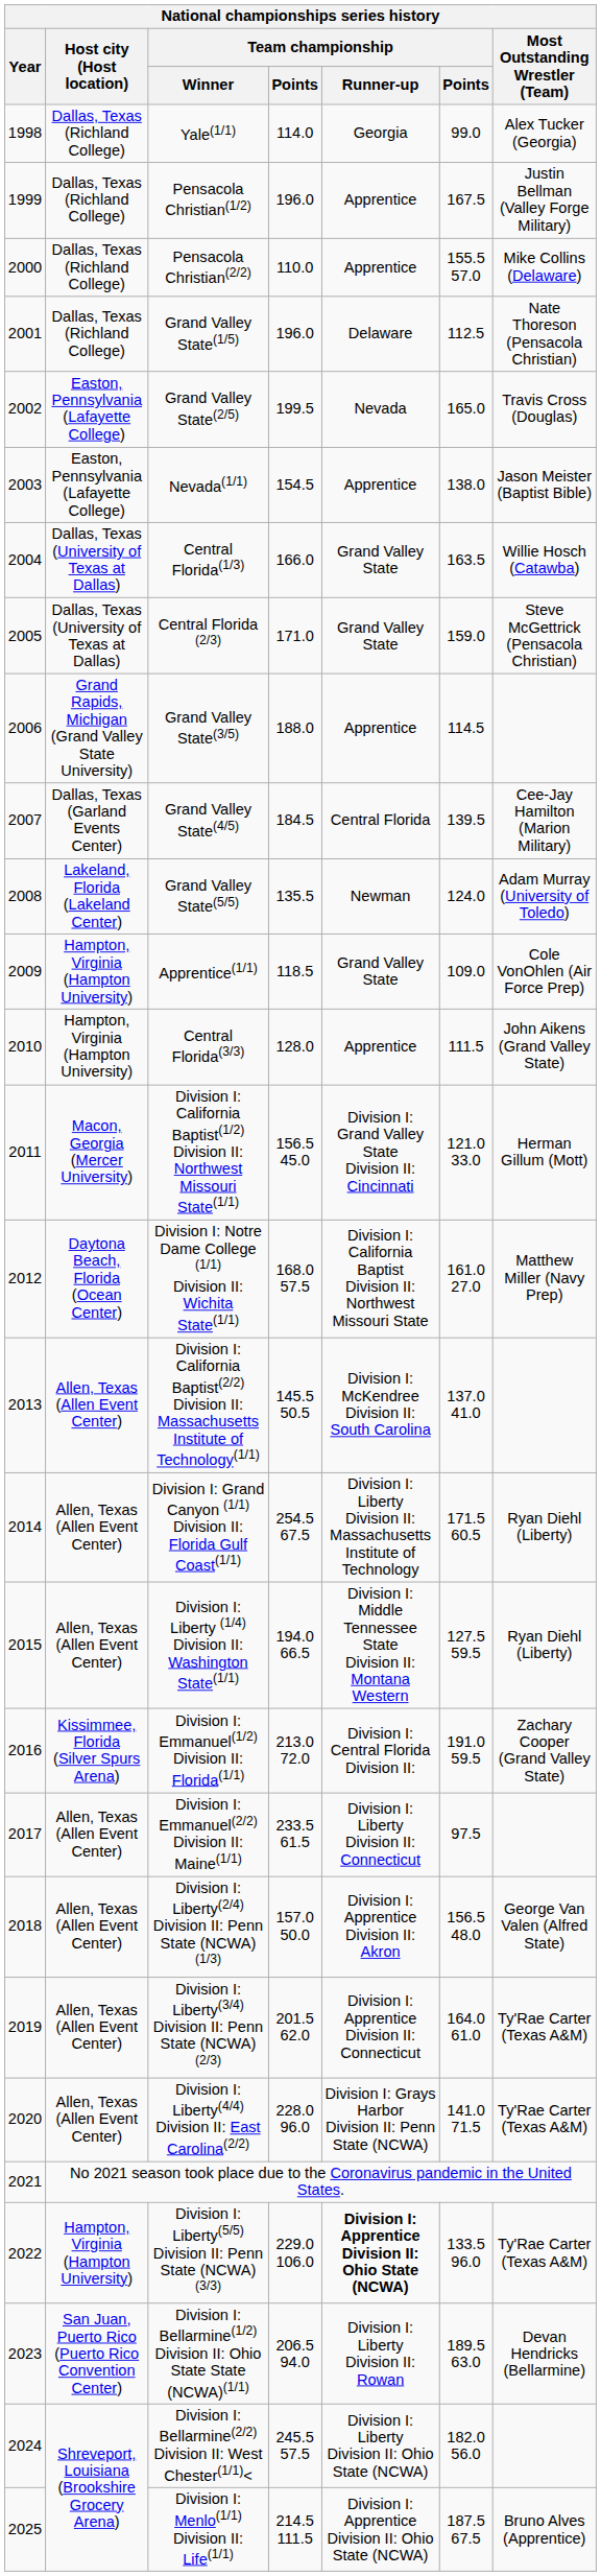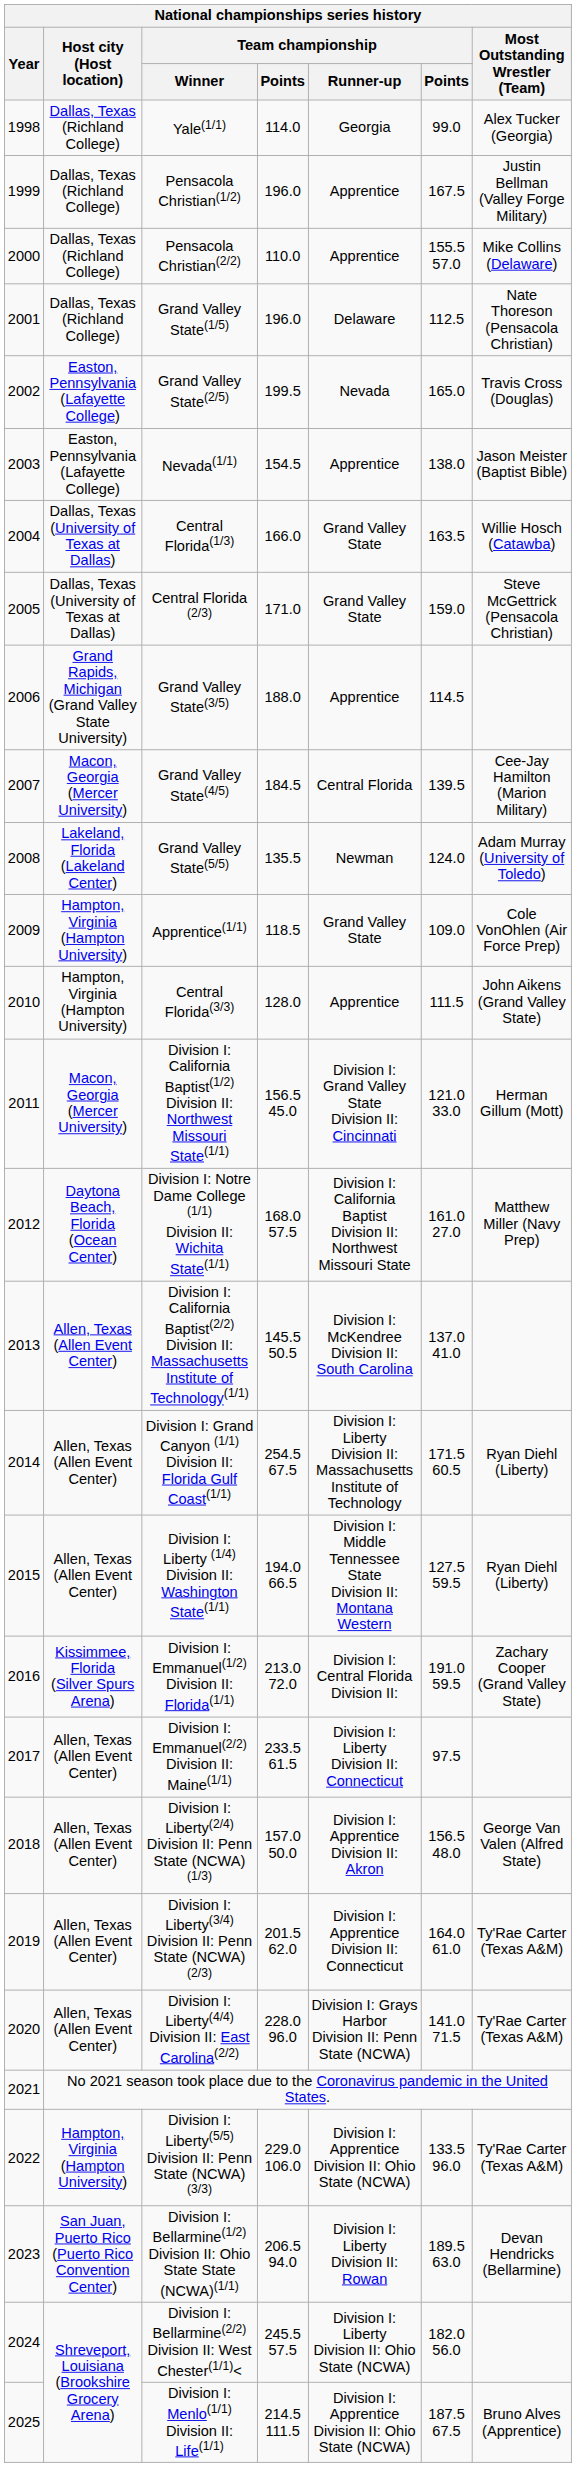Grand Valley State(4/5) | Host city (Host location): Dallas, Texas (Garland Events Center) -> Macon, Georgia (Mercer University)
Division I: Liberty(5/5) Division II: Penn State (NCWA)(3/3) | Team championship / Runner-up: bold -> normal
